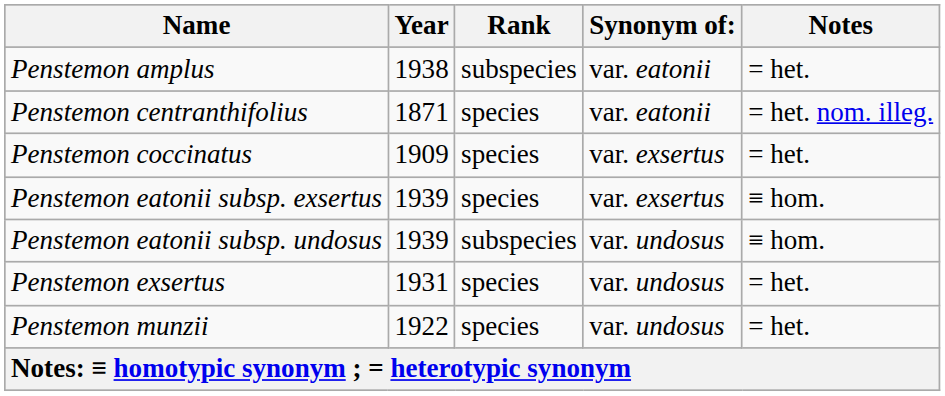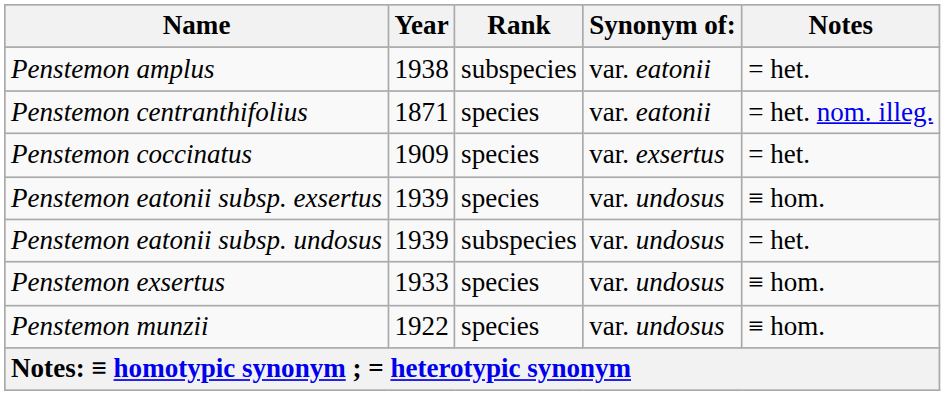Penstemon eatonii subsp. exsertus | Synonym of:: var. exsertus -> var. undosus
Penstemon eatonii subsp. undosus | Notes: ≡ hom. -> = het.
Penstemon exsertus | Year: 1931 -> 1933
Penstemon exsertus | Notes: = het. -> ≡ hom.
Penstemon munzii | Notes: = het. -> ≡ hom.
